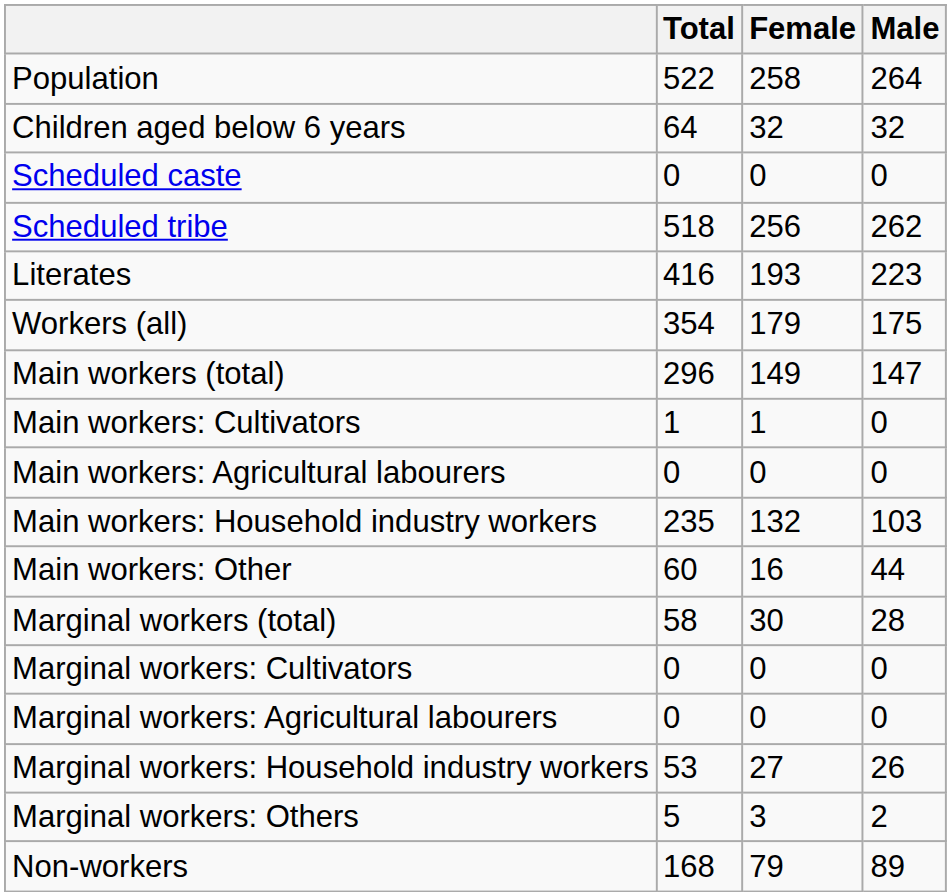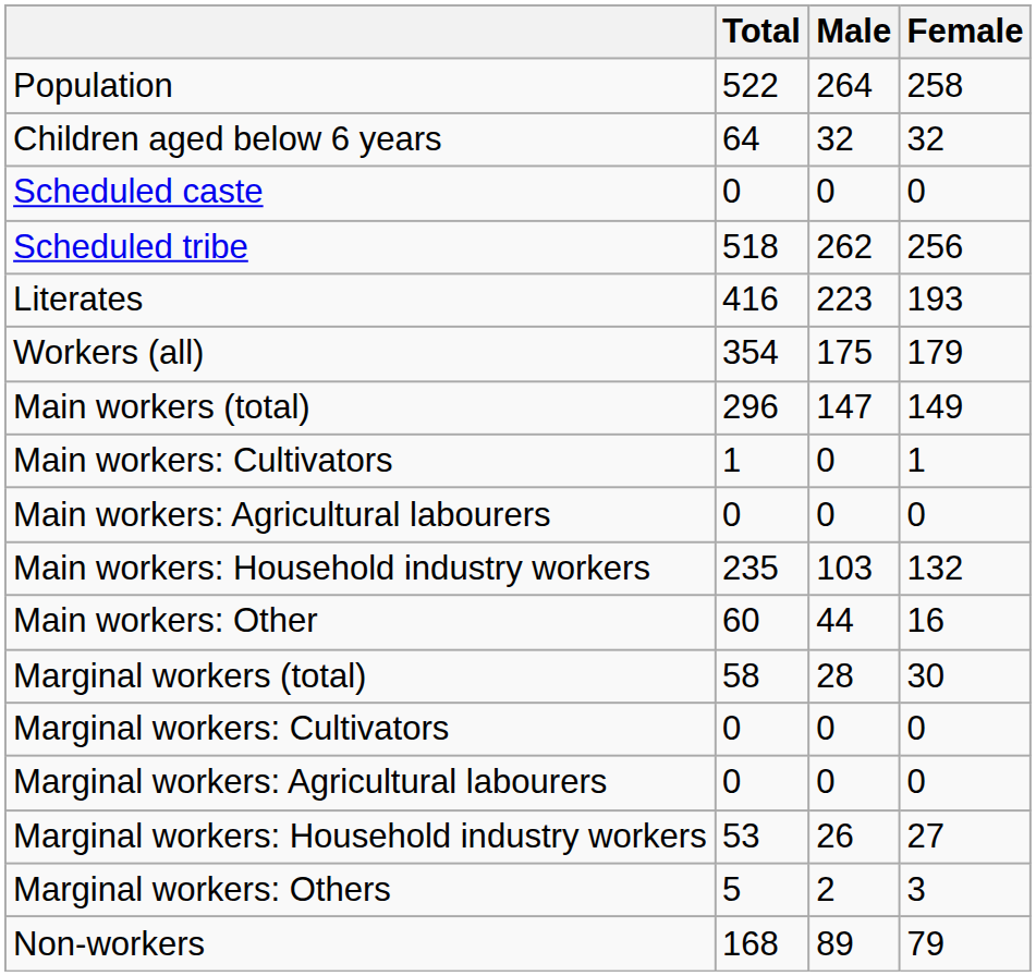columns swapped: Male <-> Female
